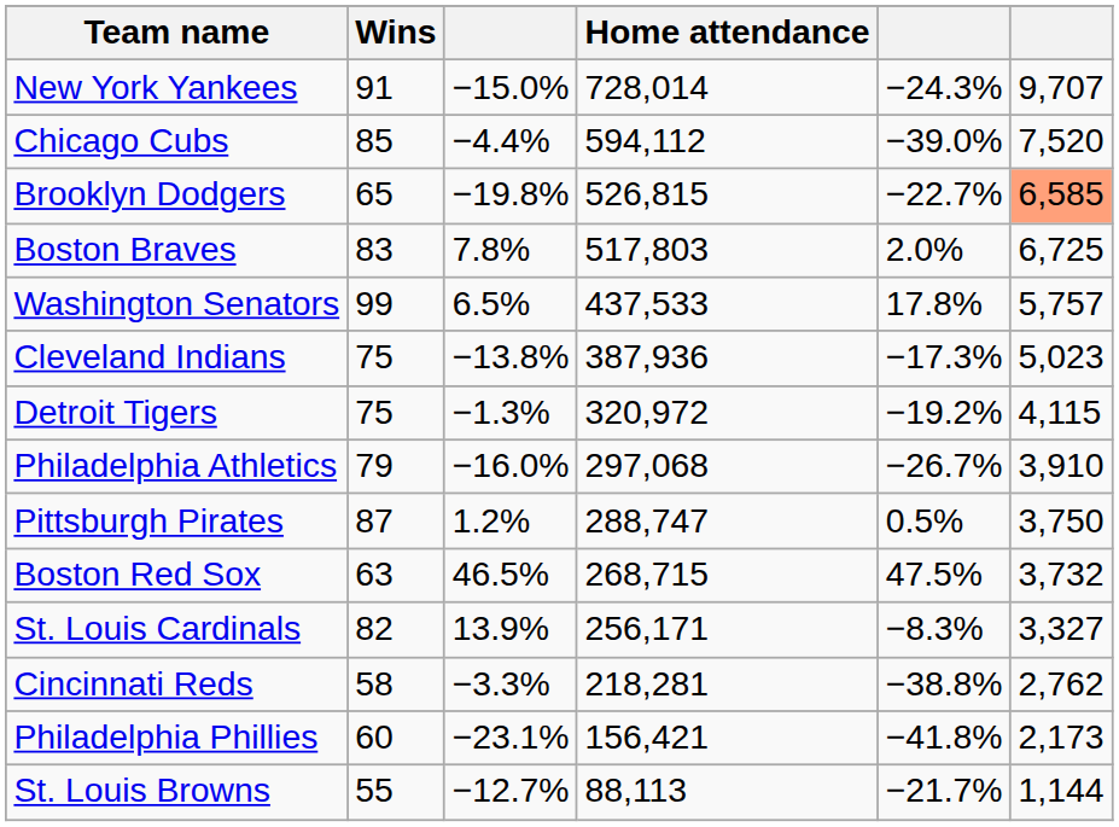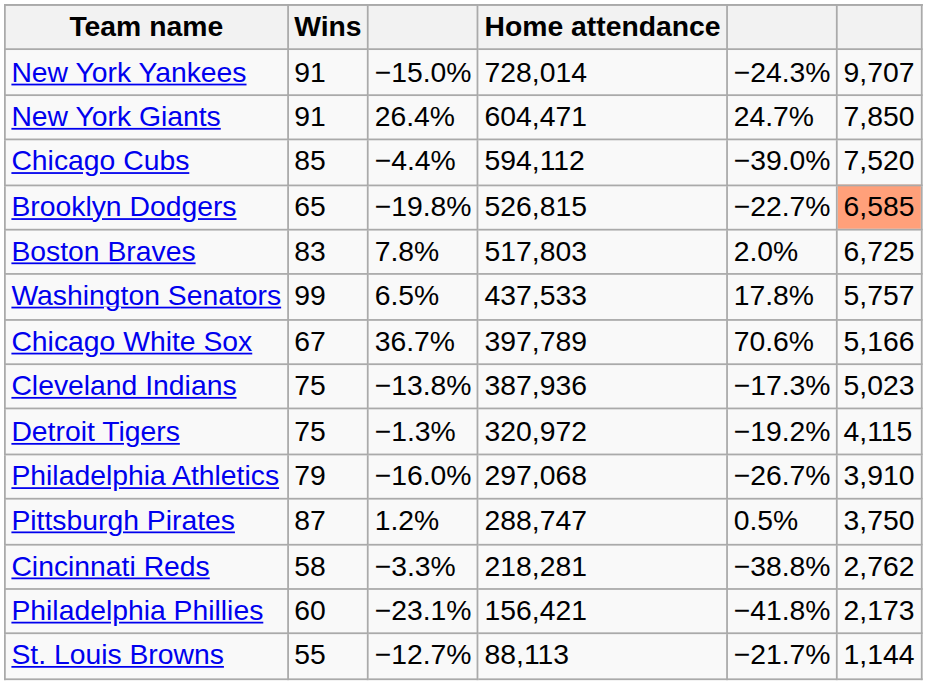+ row: New York Giants | 91 | 26.4% | 604,471 | 24.7% | 7,850
+ row: Chicago White Sox | 67 | 36.7% | 397,789 | 70.6% | 5,166
- row: Boston Red Sox | 63 | 46.5% | 268,715 | 47.5% | 3,732
- row: St. Louis Cardinals | 82 | 13.9% | 256,171 | −8.3% | 3,327
